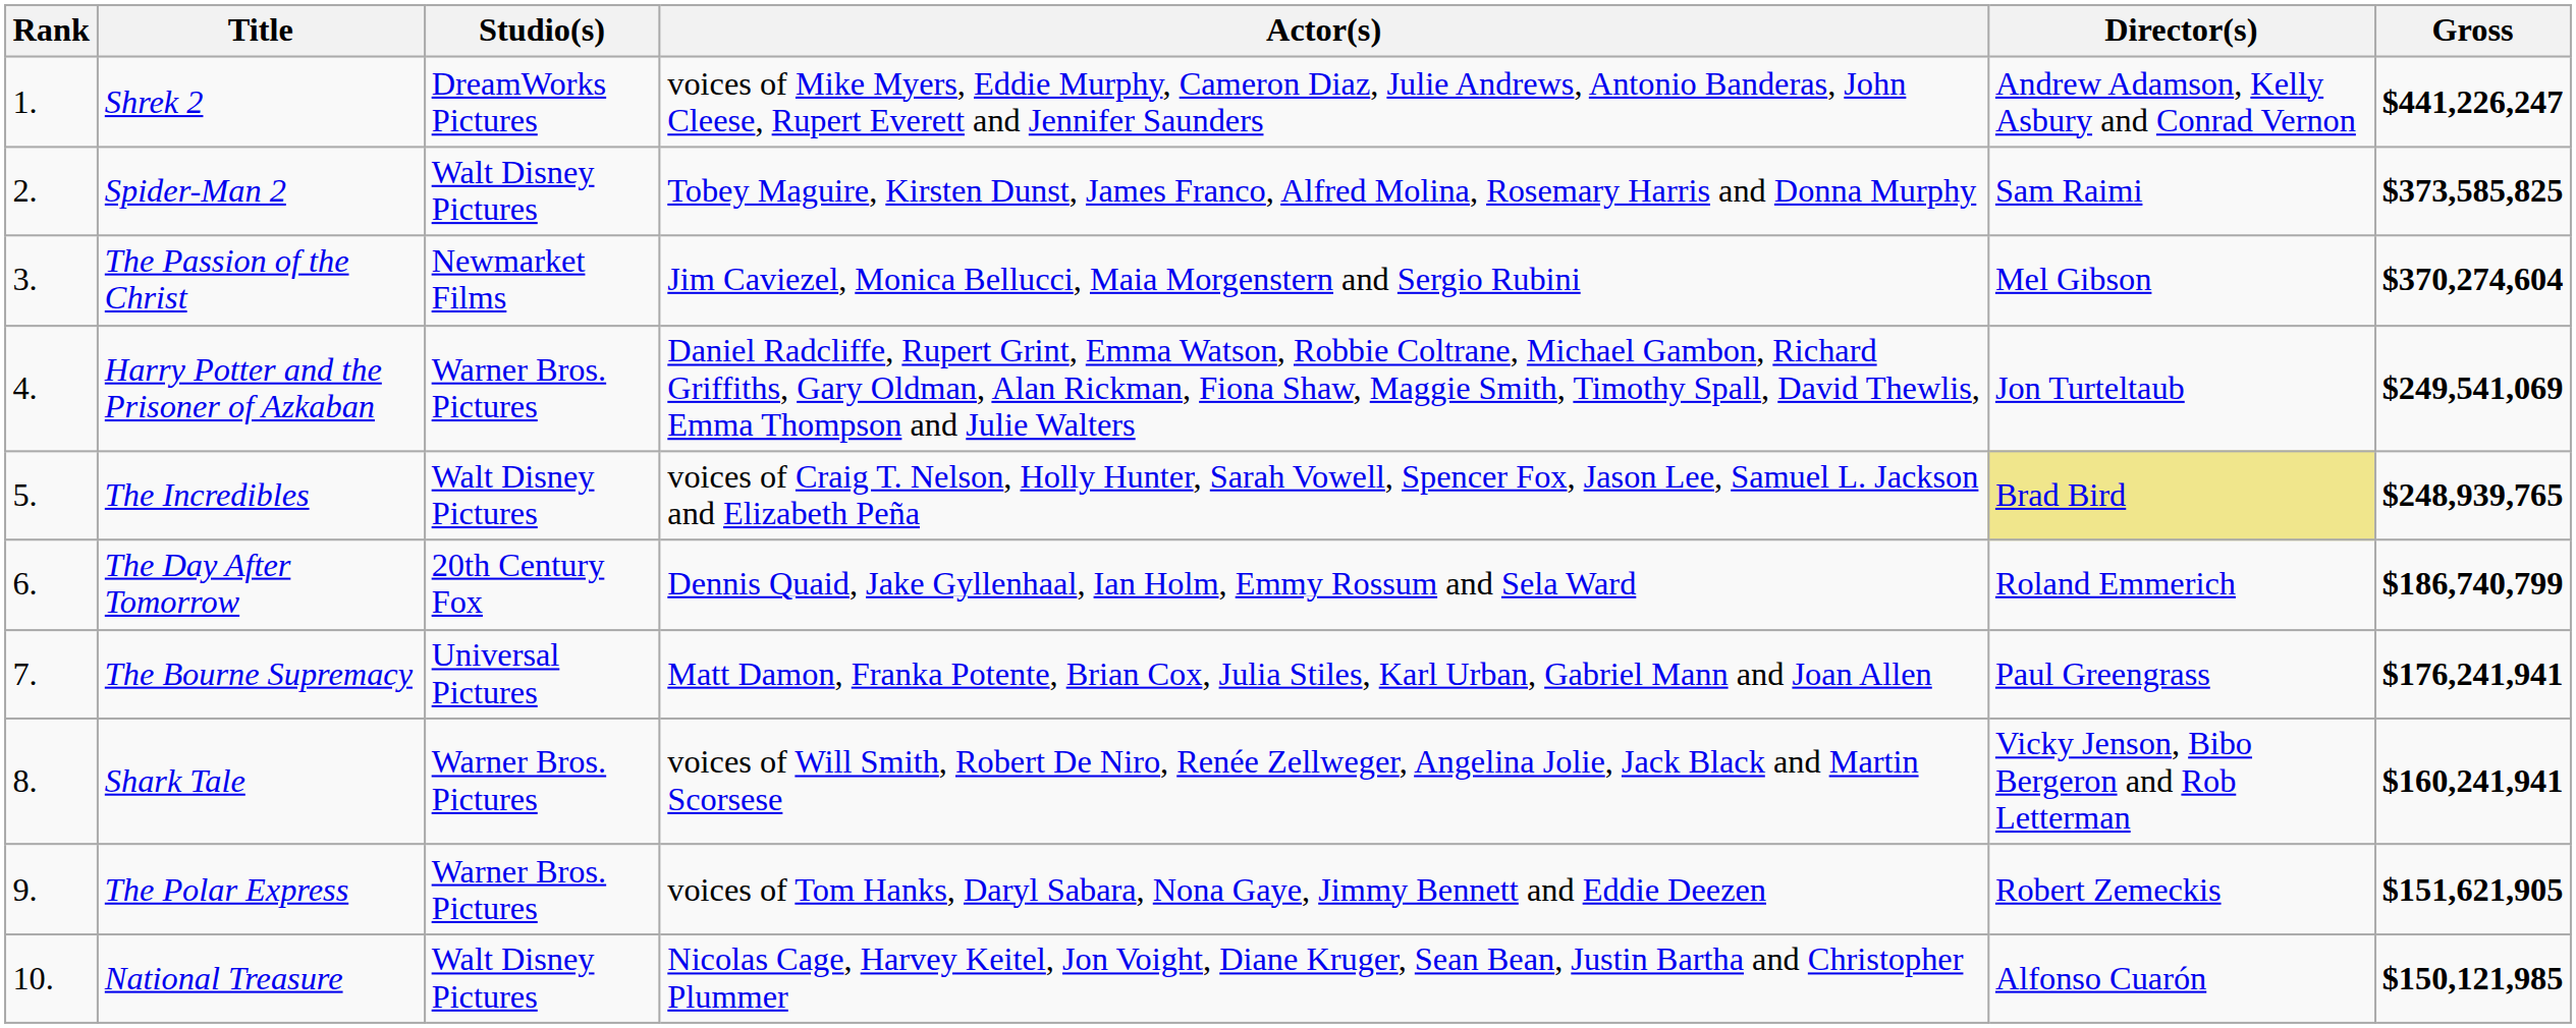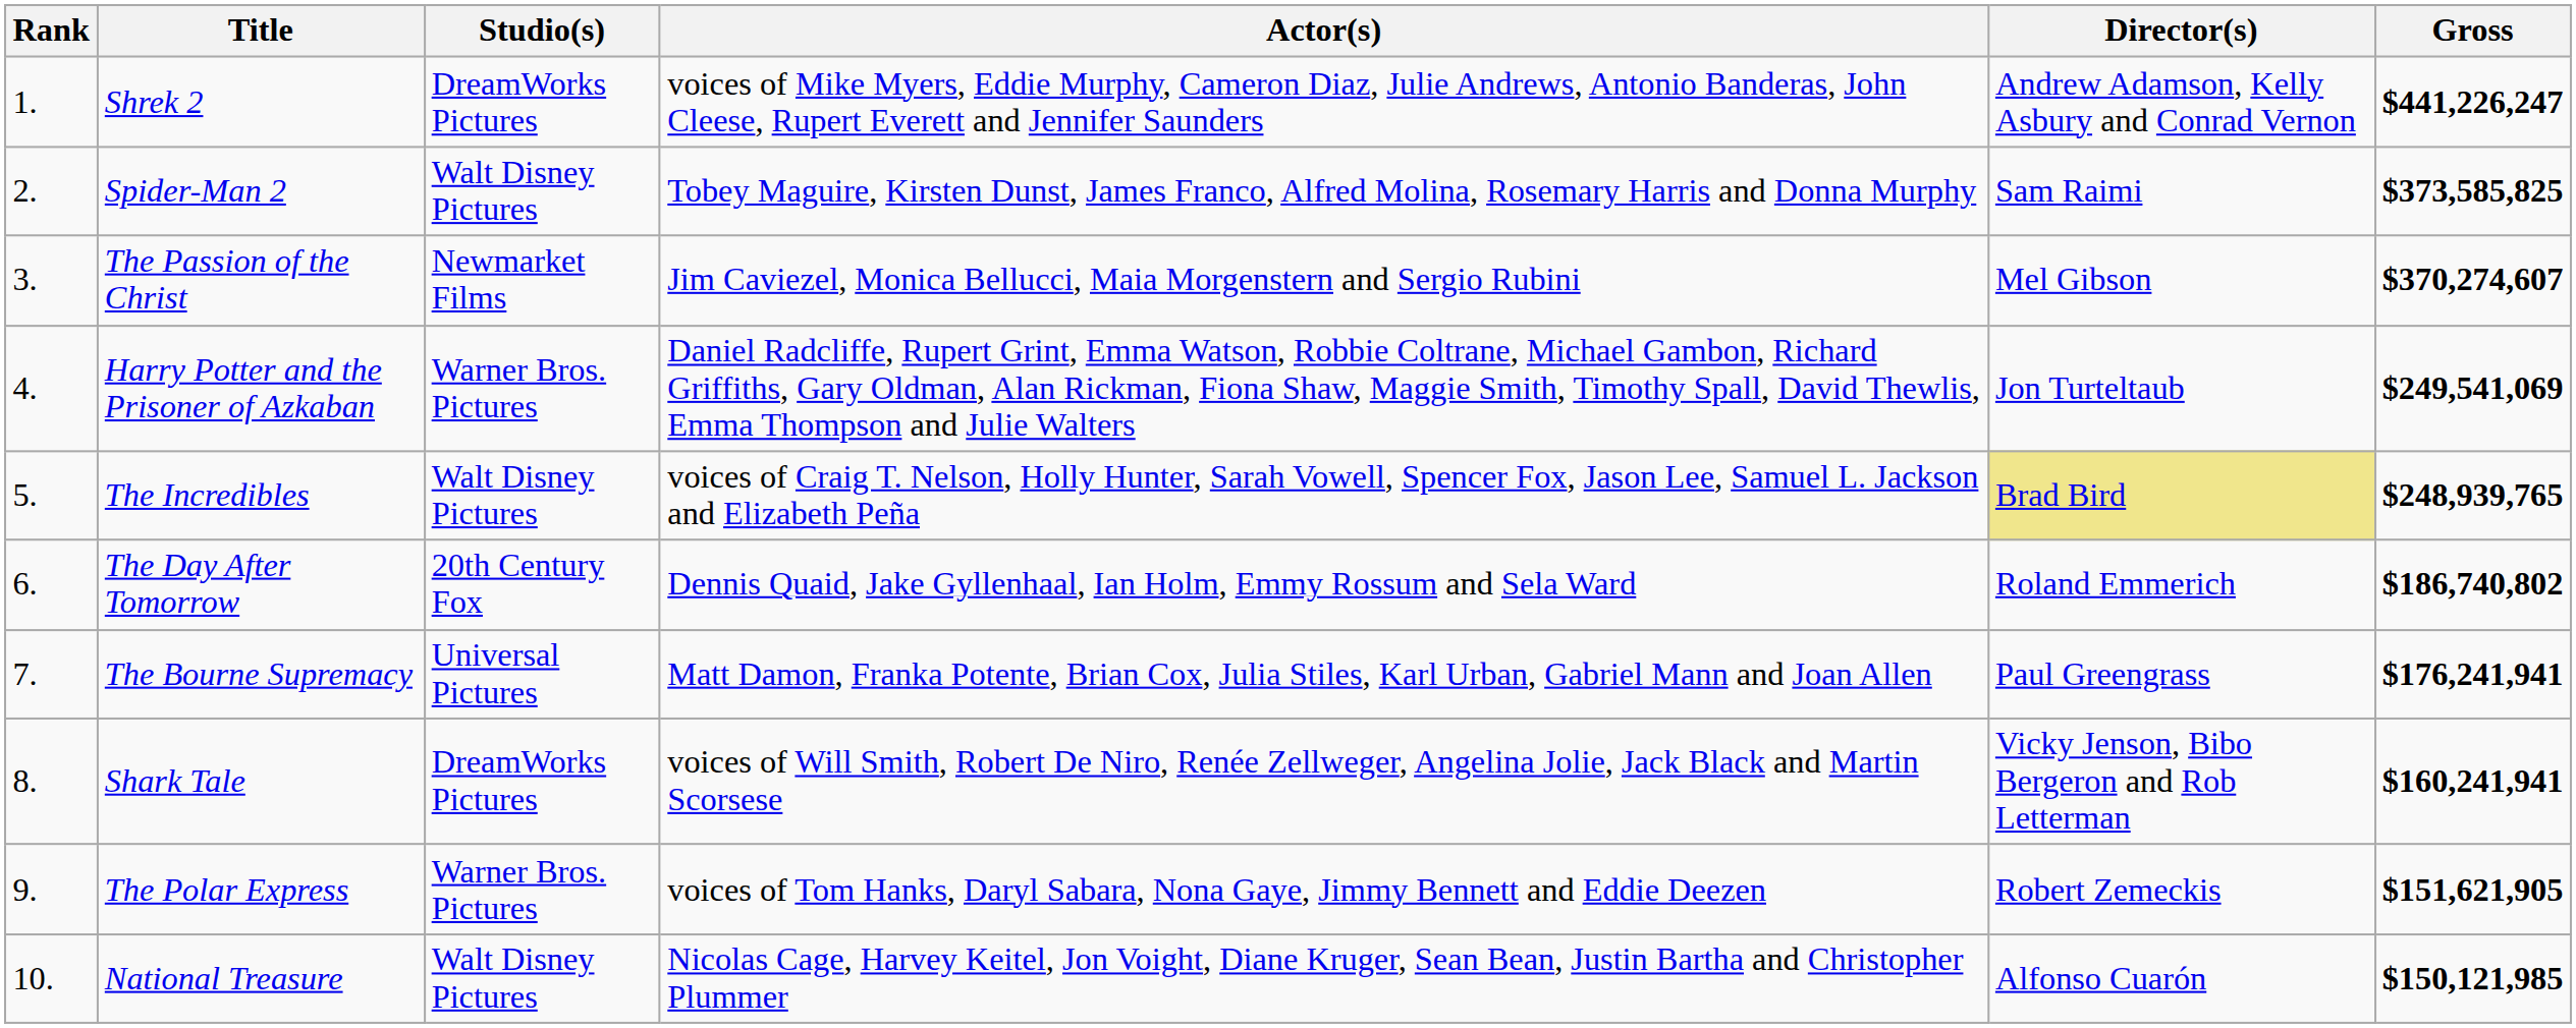The Passion of the Christ | Gross: $370,274,604 -> $370,274,607
The Day After Tomorrow | Gross: $186,740,799 -> $186,740,802
Shark Tale | Studio(s): Warner Bros. Pictures -> DreamWorks Pictures
